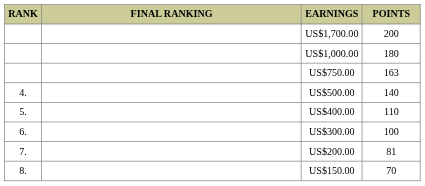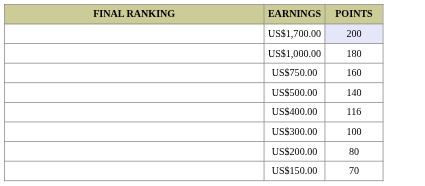- column: RANK | 4. | 5. | 6. | 7. | 8.
US$1,700.00 | POINTS: no background -> lavender background
US$750.00 | POINTS: 163 -> 160
US$400.00 | POINTS: 110 -> 116
US$200.00 | POINTS: 81 -> 80
